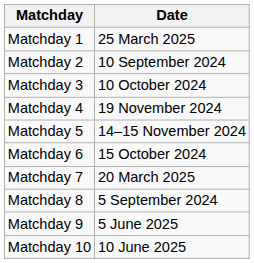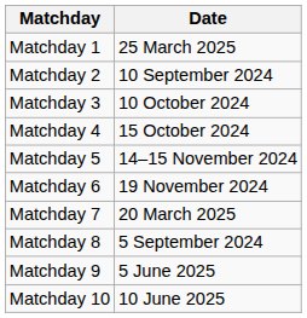Matchday 4 | Date: 19 November 2024 -> 15 October 2024
Matchday 6 | Date: 15 October 2024 -> 19 November 2024
